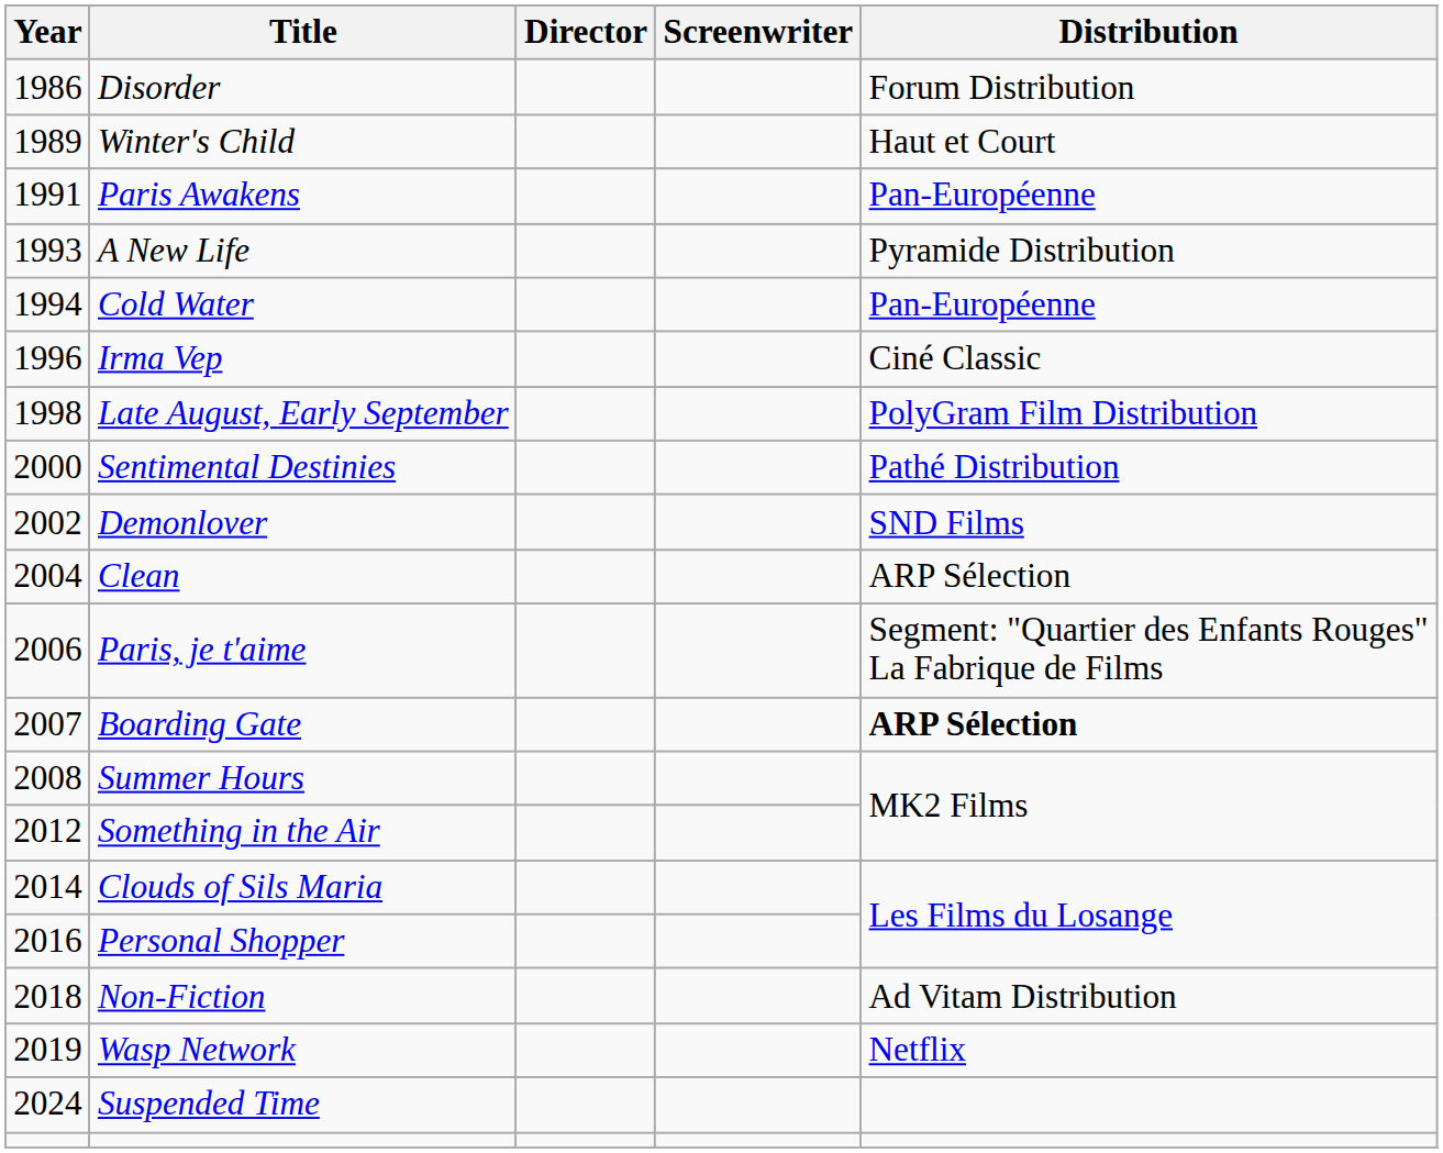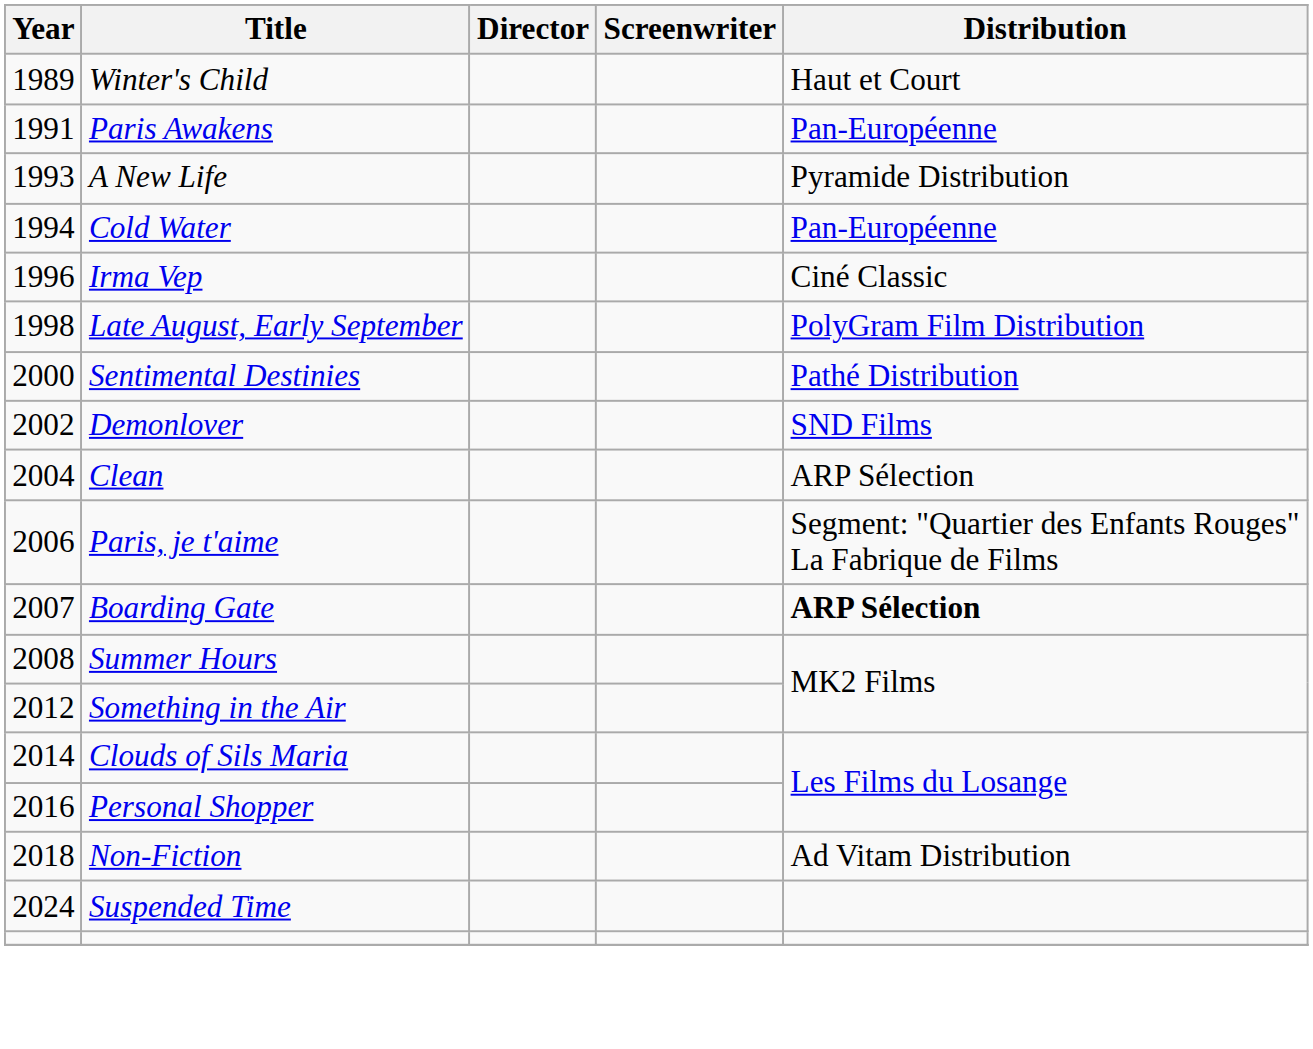- row: 1986 | Disorder | Forum Distribution
- row: 2019 | Wasp Network | Netflix
